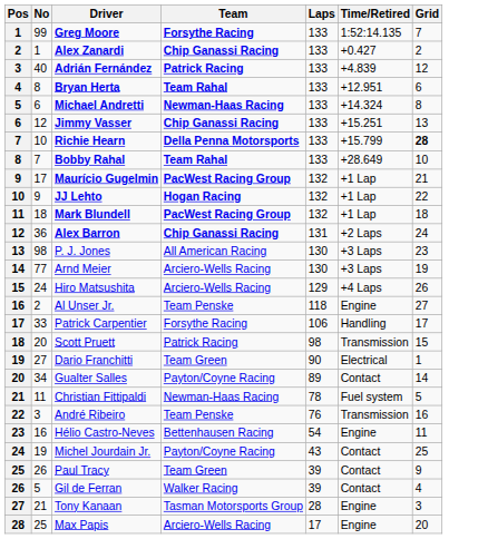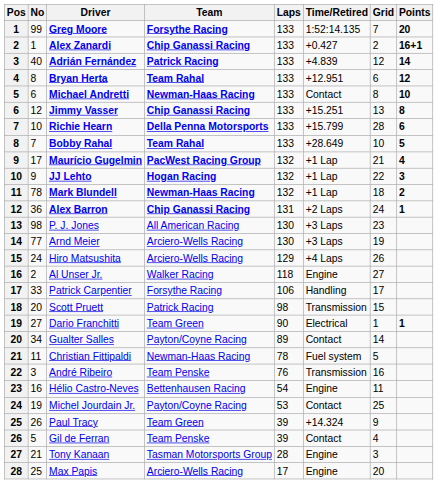+ column: Points | 20 | 16+1 | 14 | 12 | 10 | 8 | 6 | 5 | 4 | 3 | 2 | 1 | 1
Michael Andretti | Time/Retired: +14.324 -> Contact
Richie Hearn | Grid: bold -> normal
Mark Blundell | No: 18 -> 78
Mark Blundell | Team: PacWest Racing Group -> Newman-Haas Racing
Al Unser Jr. | Team: Team Penske -> Walker Racing
Michel Jourdain Jr. | Laps: 43 -> 53
Paul Tracy | Time/Retired: Contact -> +14.324
Gil de Ferran | Team: Walker Racing -> Team Penske
